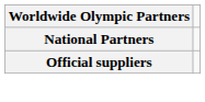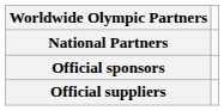+ row: Official sponsors
